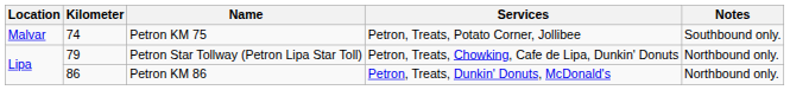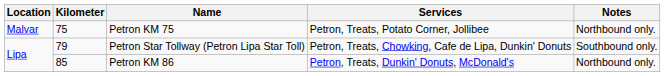Petron KM 75 | Kilometer: 74 -> 75
Petron KM 75 | Notes: Southbound only. -> Northbound only.
Petron Star Tollway (Petron Lipa Star Toll) | Notes: Northbound only. -> Southbound only.
Petron KM 86 | Kilometer: 86 -> 85
